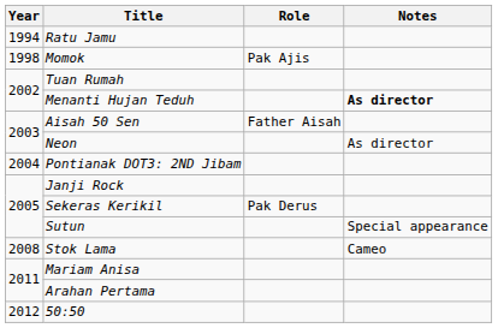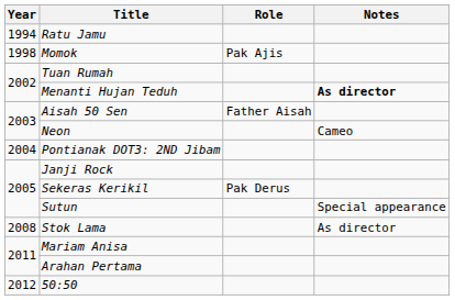Neon | Notes: As director -> Cameo
Stok Lama | Notes: Cameo -> As director
